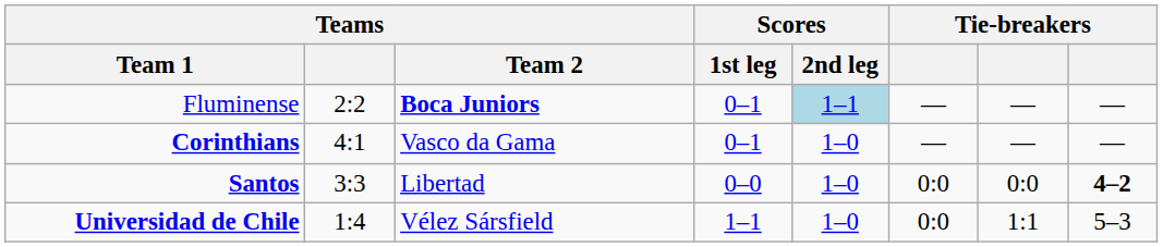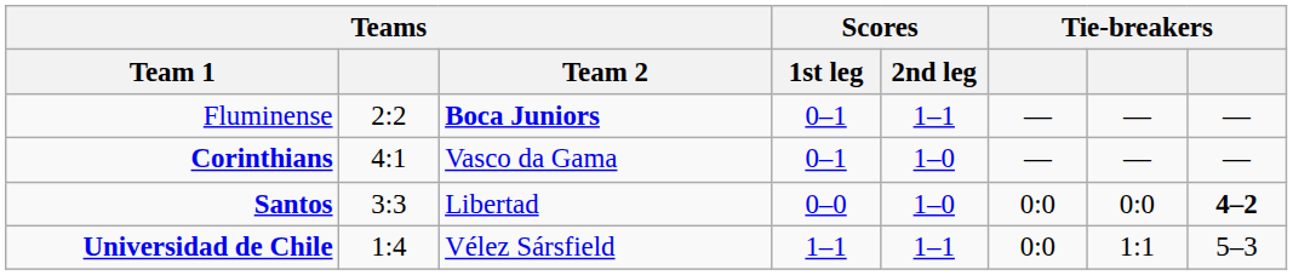Fluminense | Scores / 2nd leg: lightblue background -> no background
Universidad de Chile | Scores / 2nd leg: 1–0 -> 1–1
